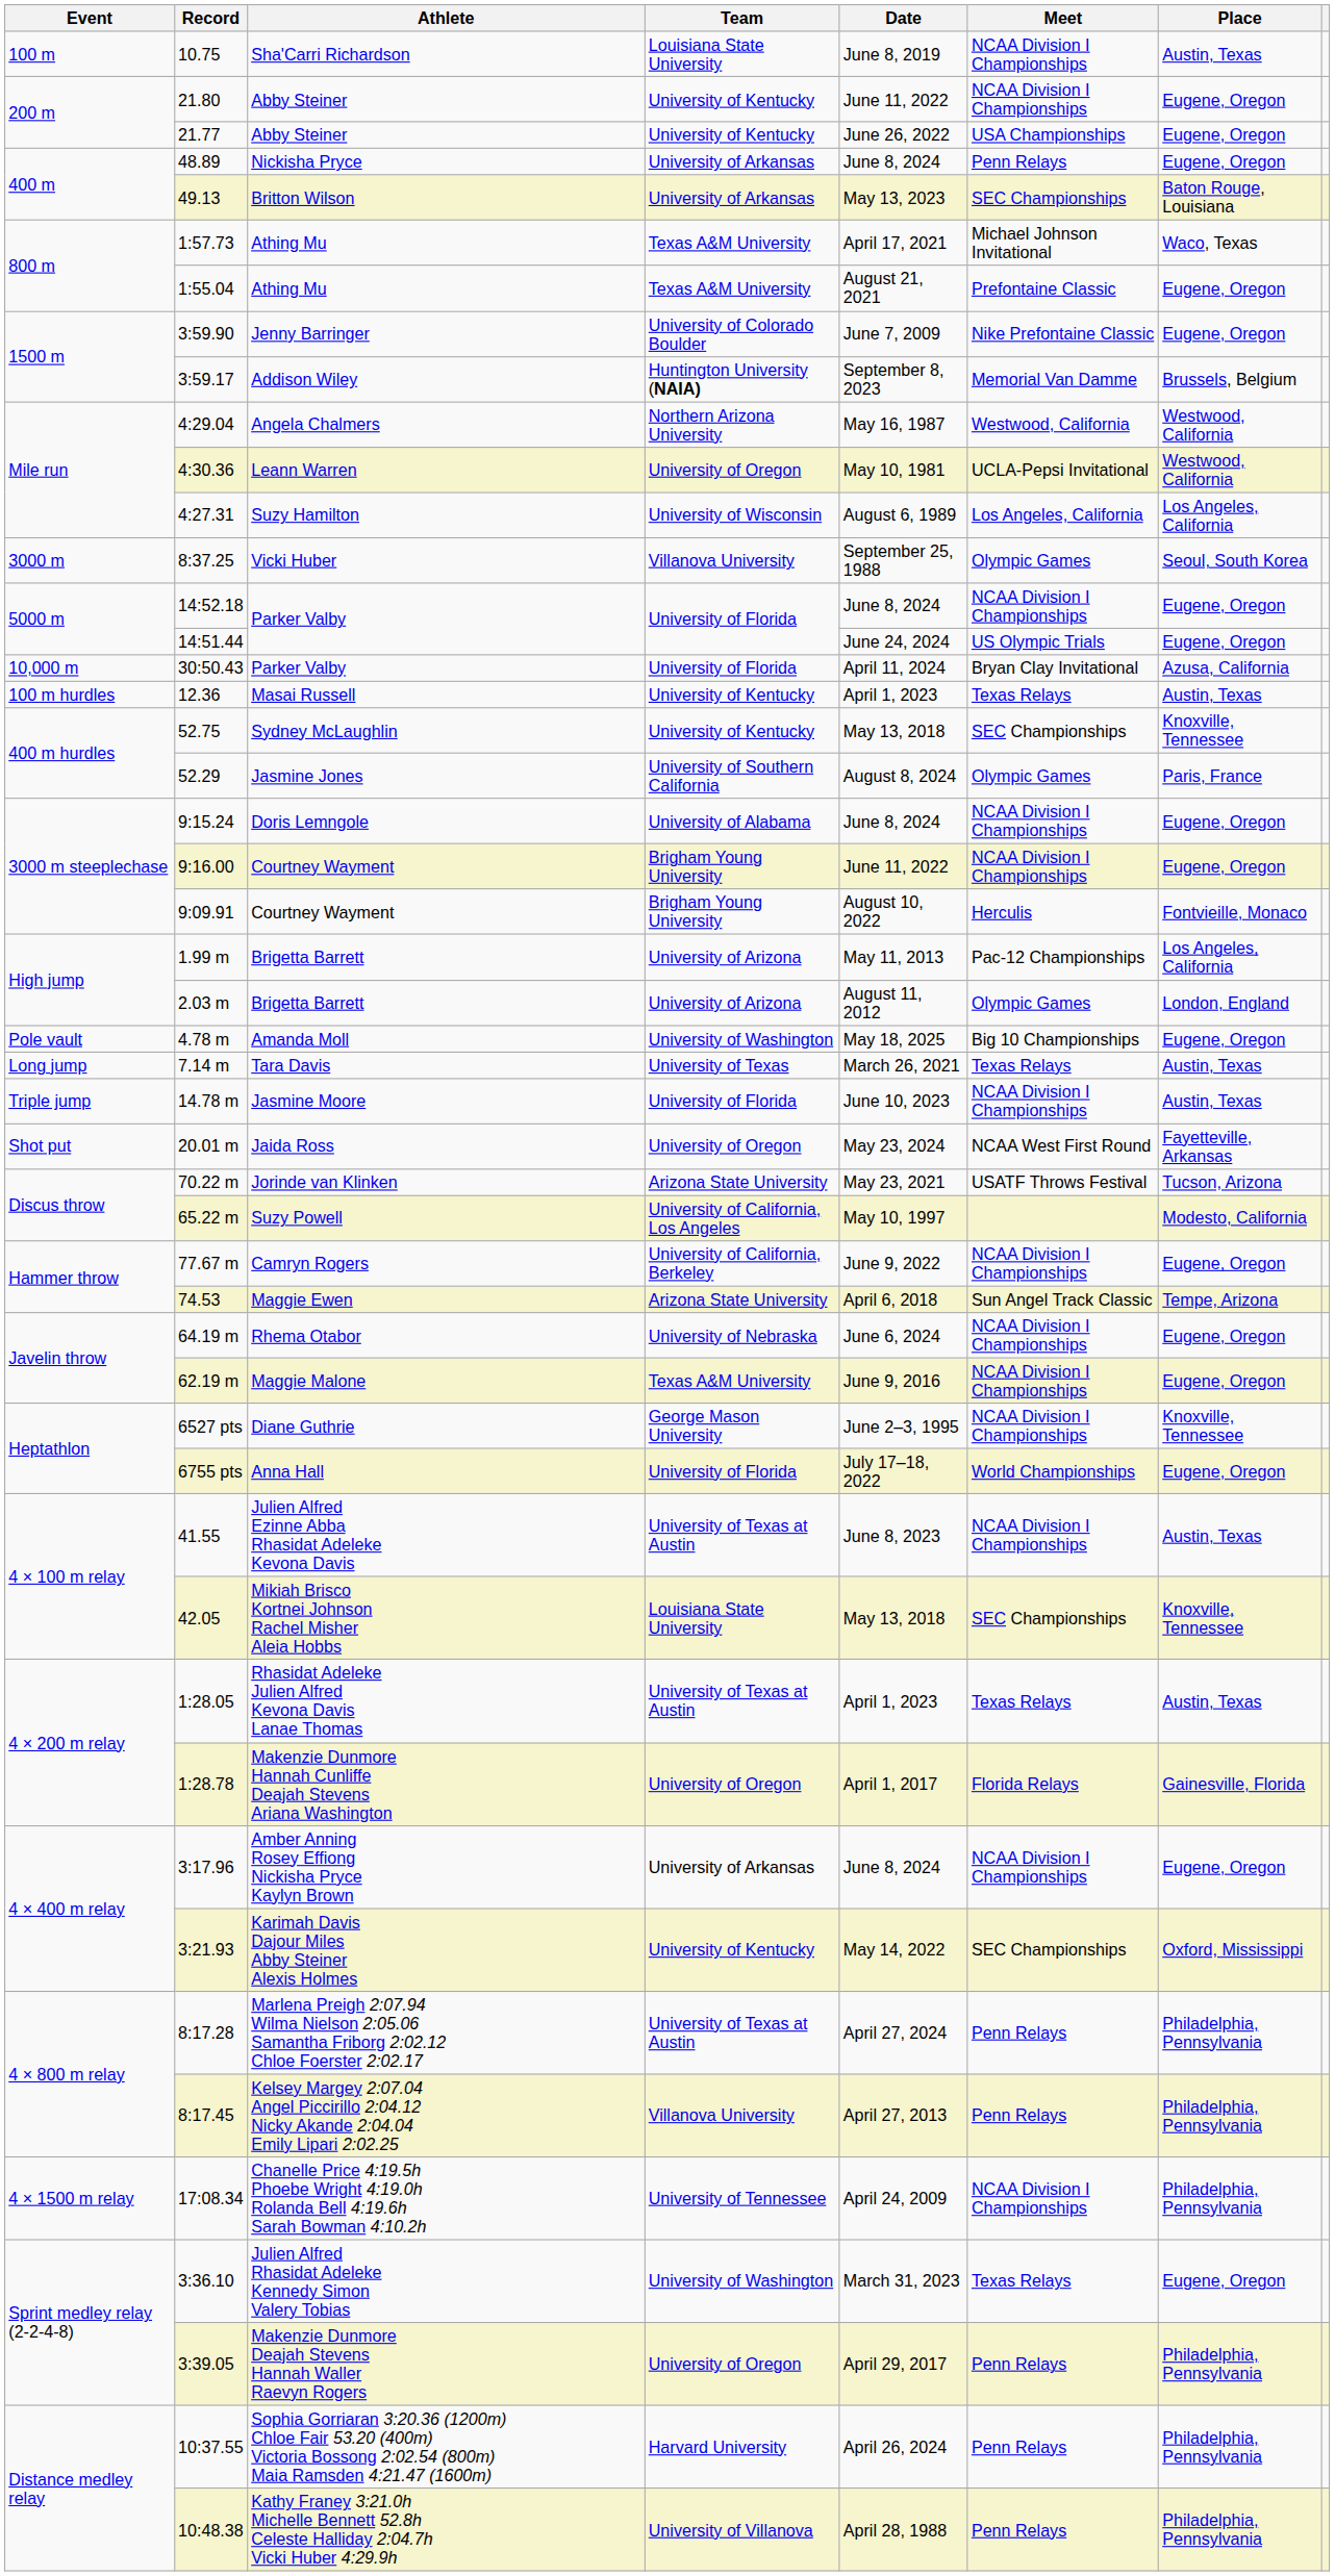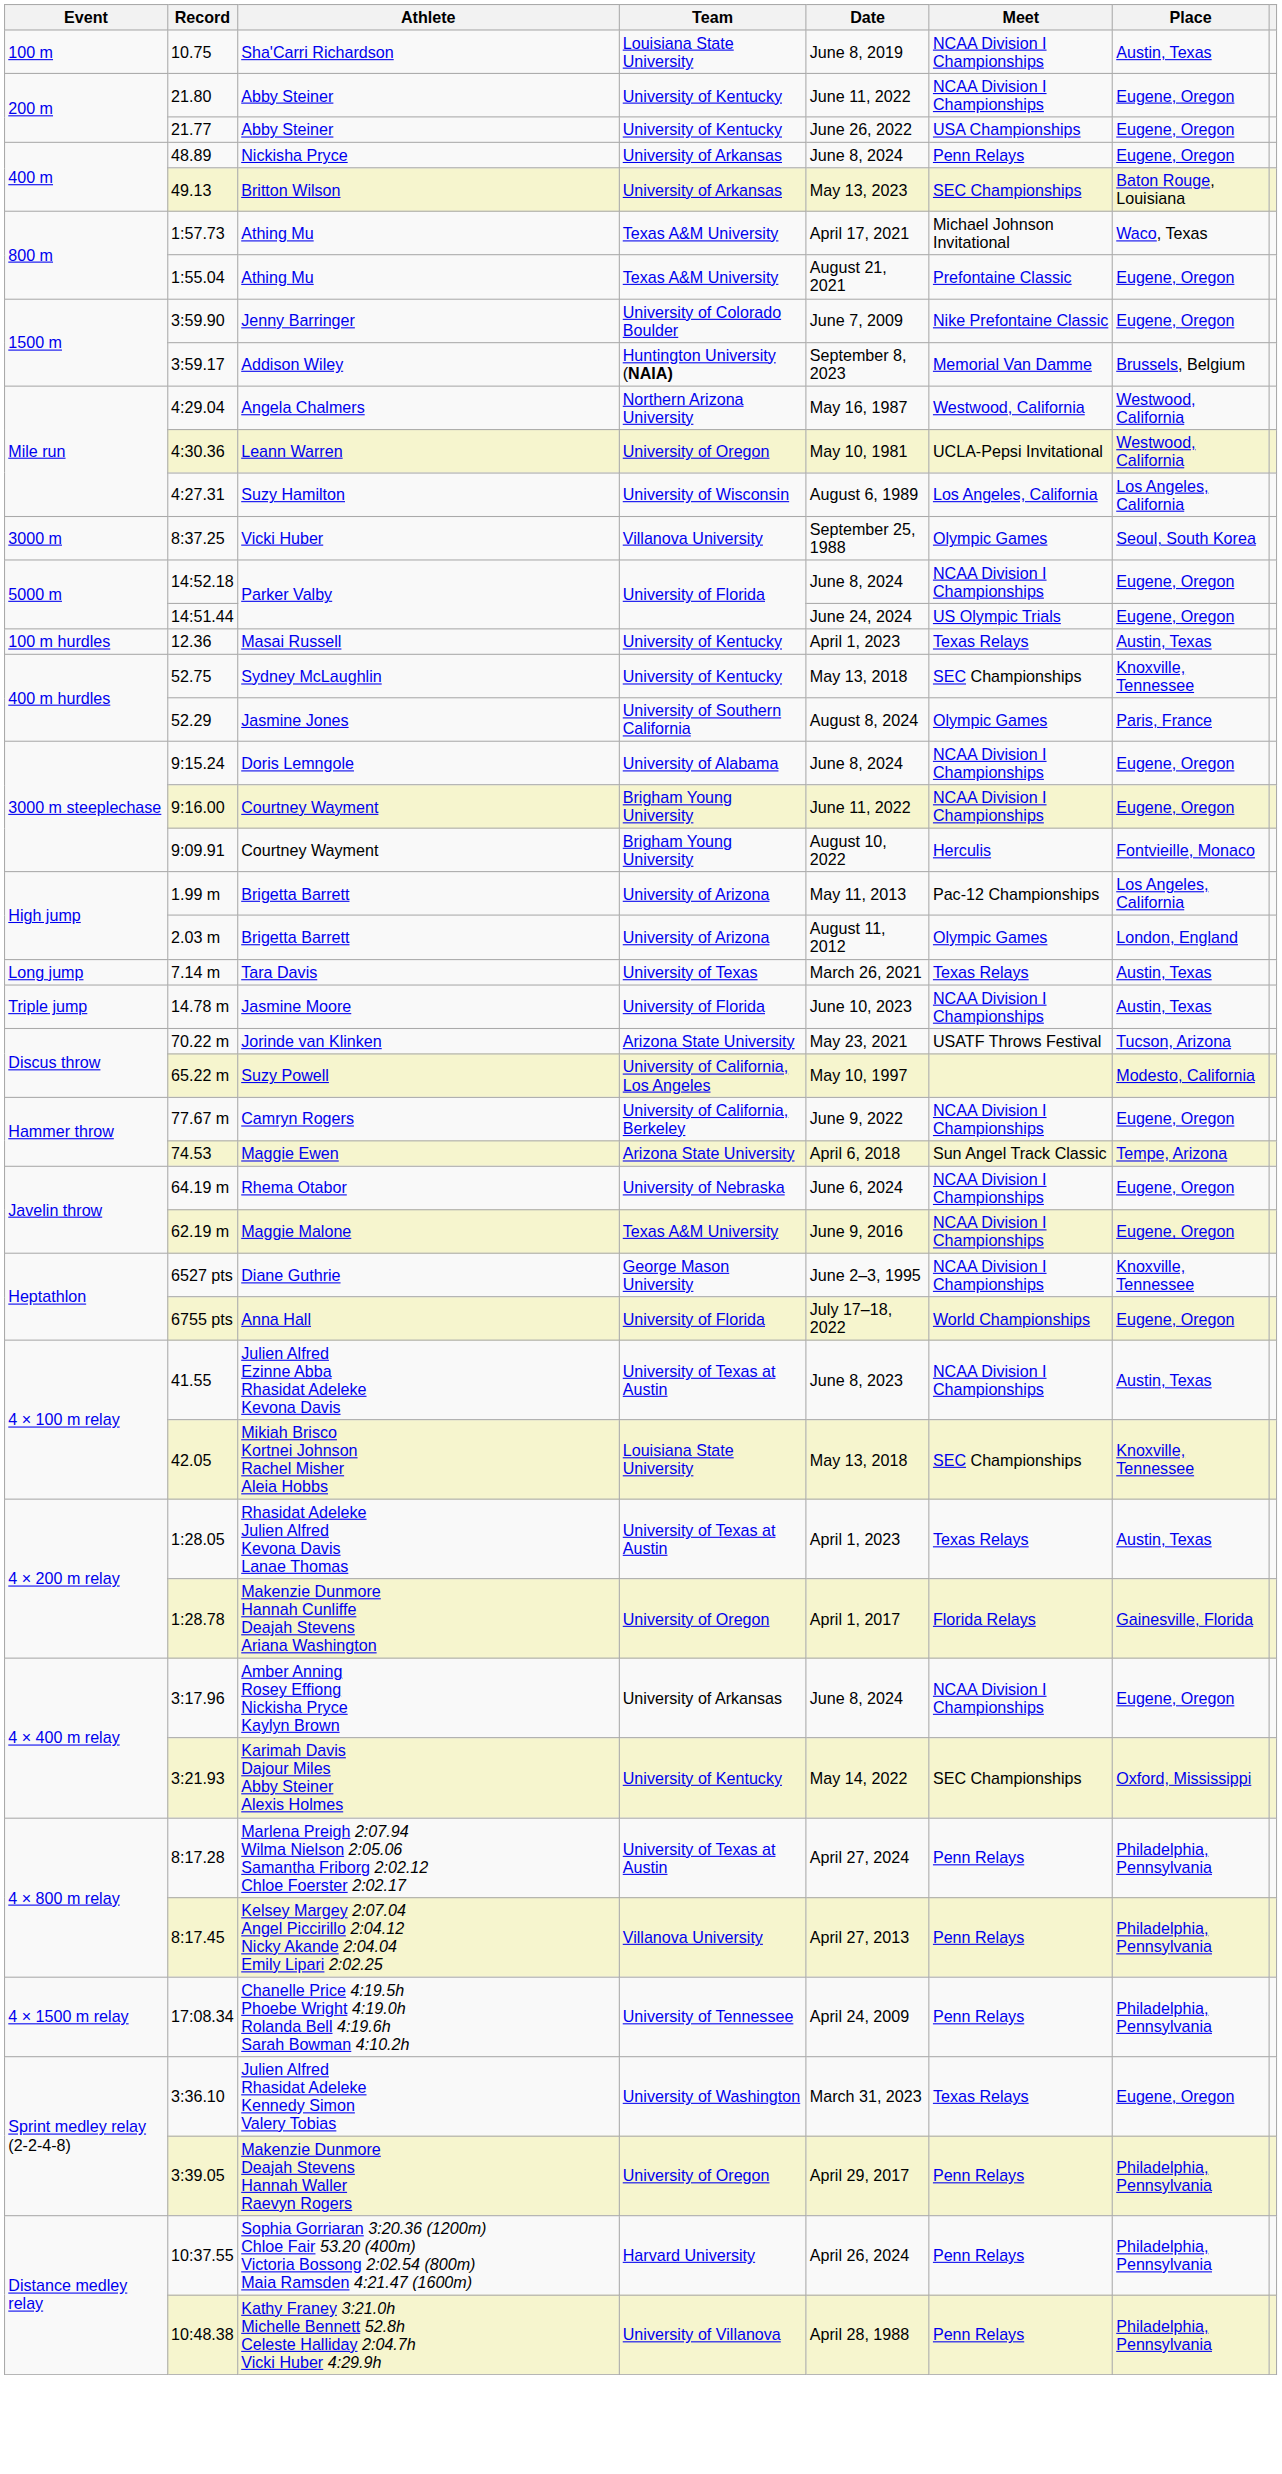- row: 10,000 m | 30:50.43 | Parker Valby | University of Florida | April 11, 2024 | Bryan Clay Invitational | Azusa, California
- row: Pole vault | 4.78 m | Amanda Moll | University of Washington | May 18, 2025 | Big 10 Championships | Eugene, Oregon
- row: Shot put | 20.01 m | Jaida Ross | University of Oregon | May 23, 2024 | NCAA West First Round | Fayetteville, Arkansas
17:08.34 | Meet: NCAA Division I Championships -> Penn Relays
